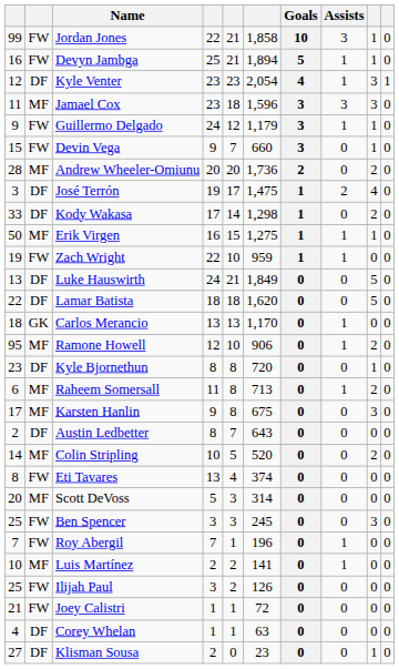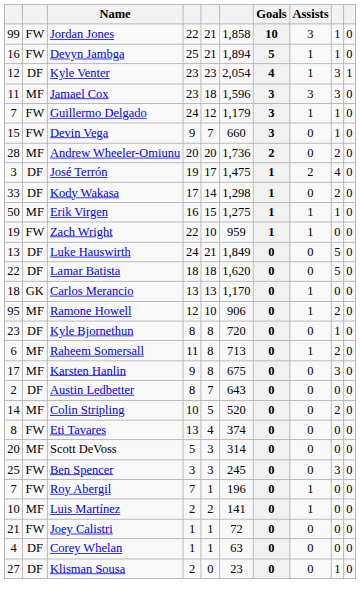Guillermo Delgado | column 1: 9 -> 7
- row: 25 | FW | Ilijah Paul | 3 | 2 | 126 | 0 | 0 | 0 | 0
